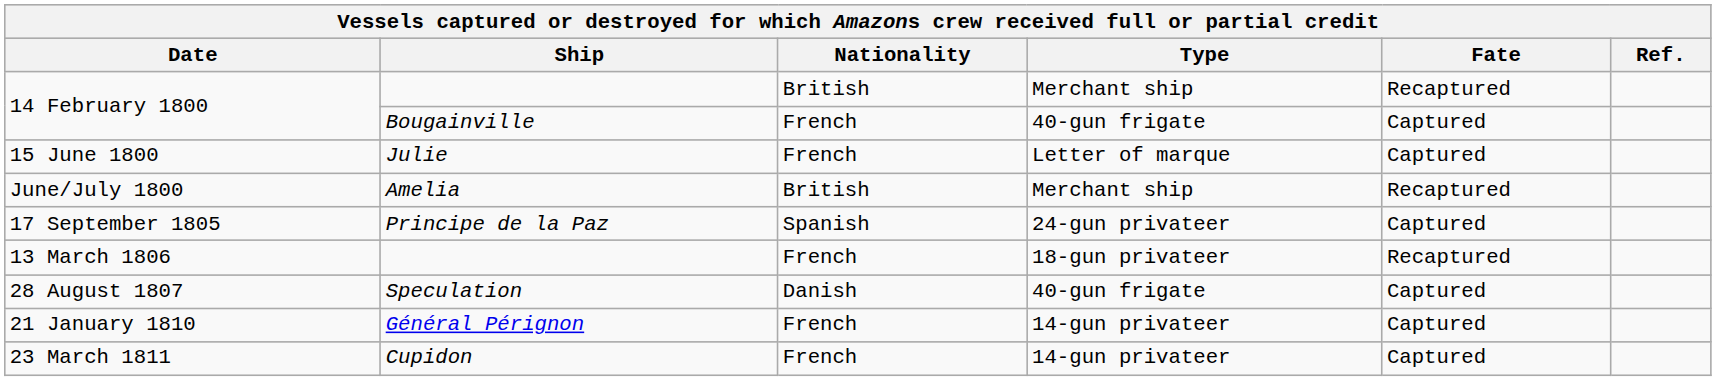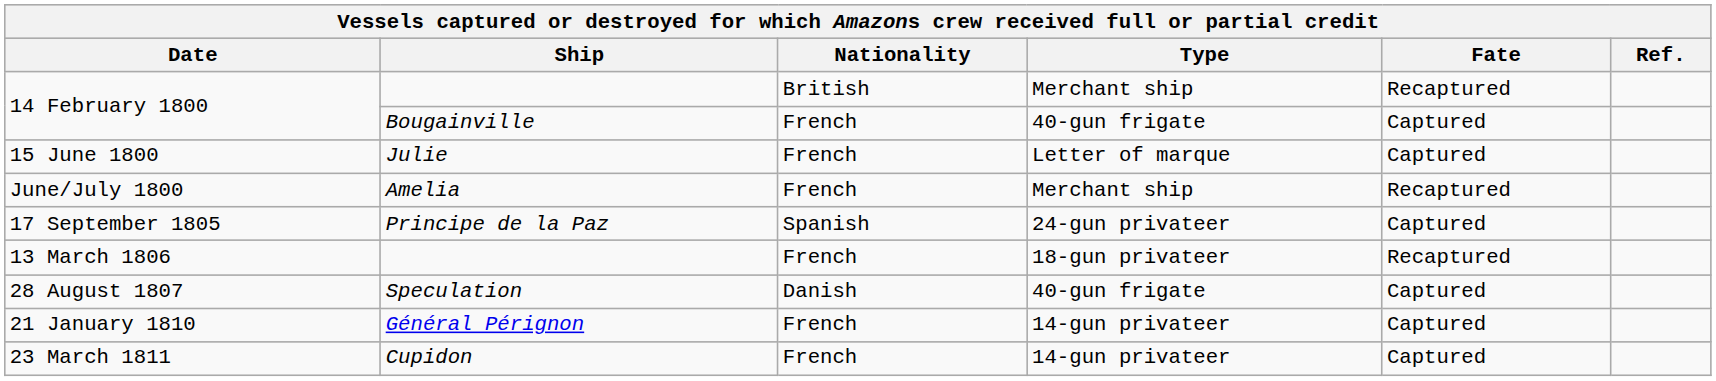June/July 1800 | Nationality: British -> French
